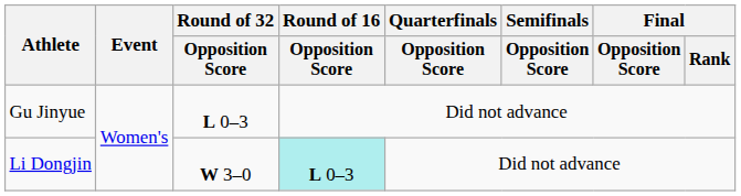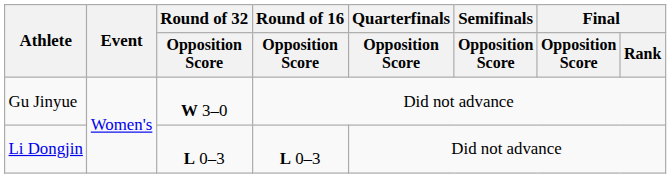Gu Jinyue | Round of 32 / Opposition Score: L 0–3 -> W 3–0
Li Dongjin | Round of 32 / Opposition Score: W 3–0 -> L 0–3
Li Dongjin | Round of 16 / Opposition Score: paleturquoise background -> no background
